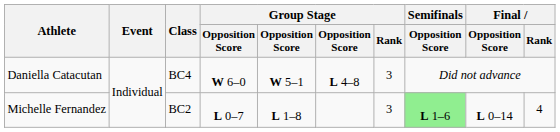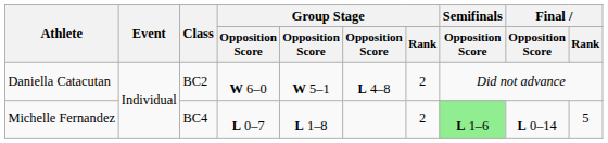Daniella Catacutan | Class: BC4 -> BC2
Daniella Catacutan | Group Stage / Rank: 3 -> 2
Michelle Fernandez | Class: BC2 -> BC4
Michelle Fernandez | Group Stage / Rank: 3 -> 2
Michelle Fernandez | Final / Rank: 4 -> 5
